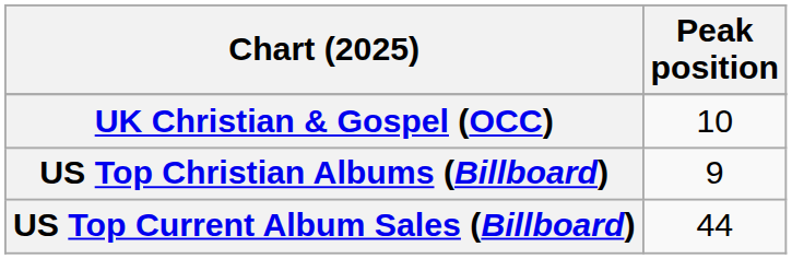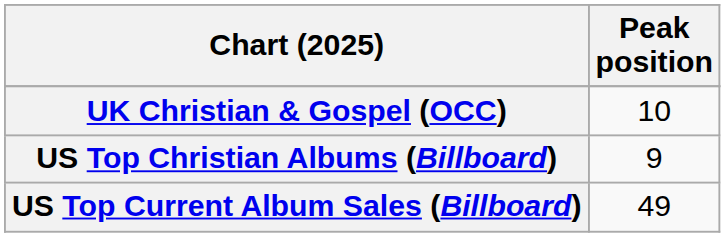US Top Current Album Sales (Billboard) | Peak position: 44 -> 49
